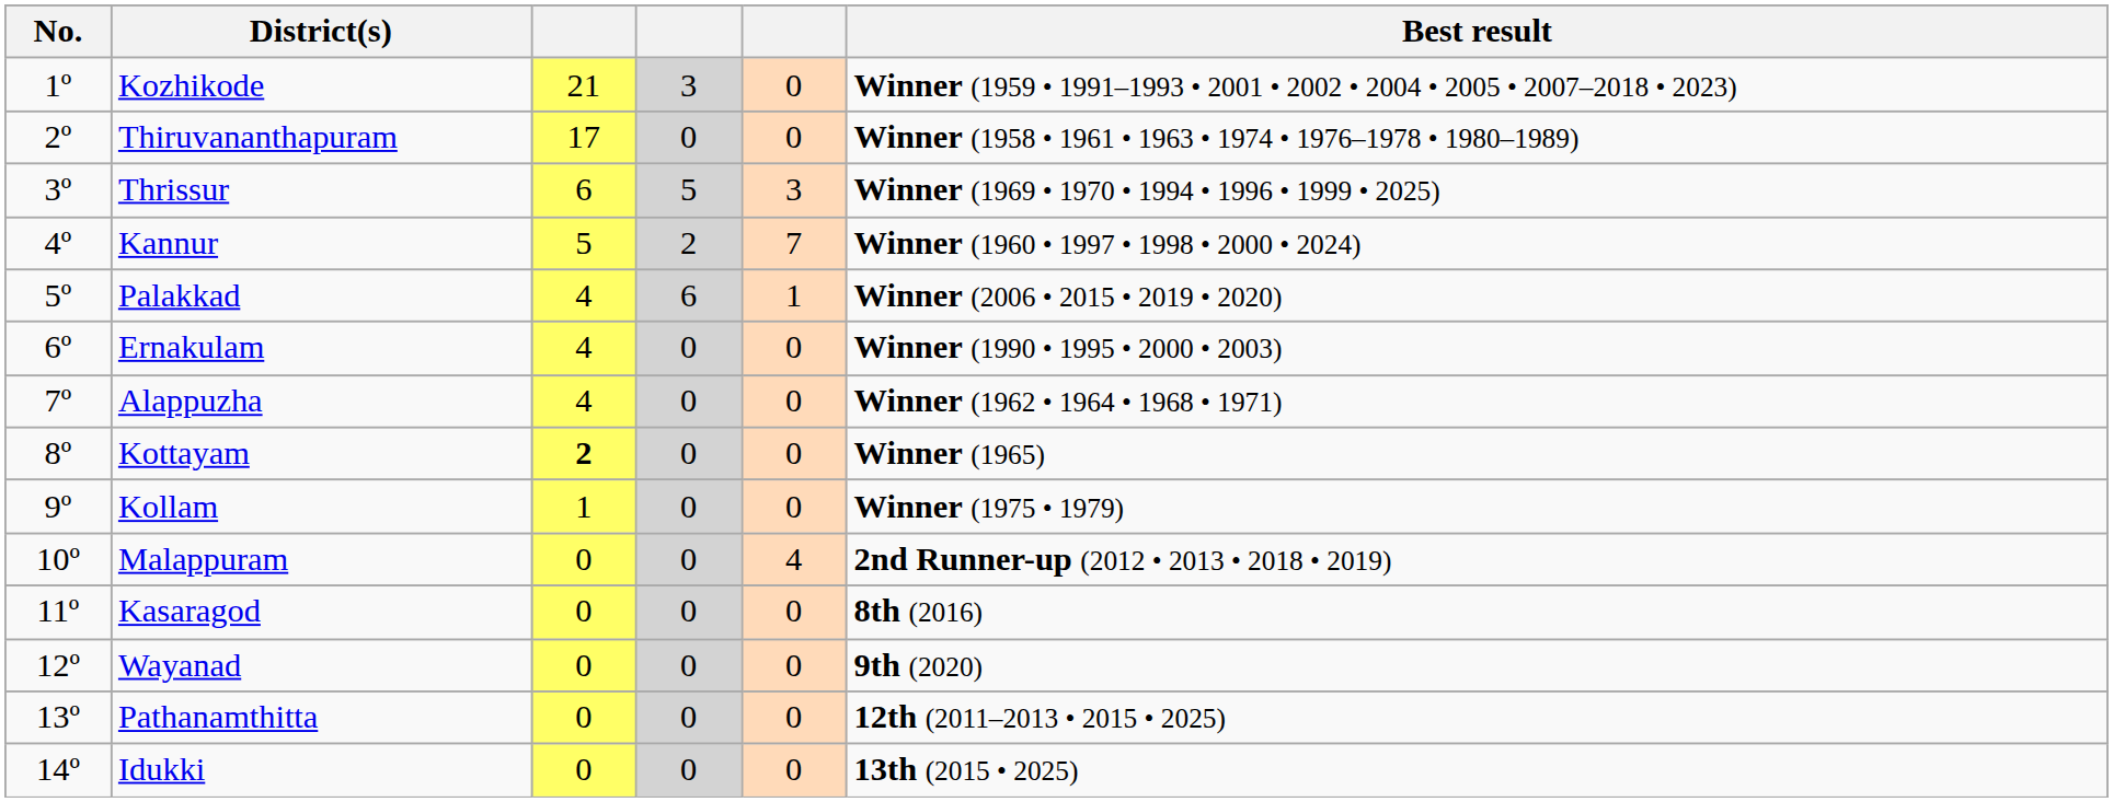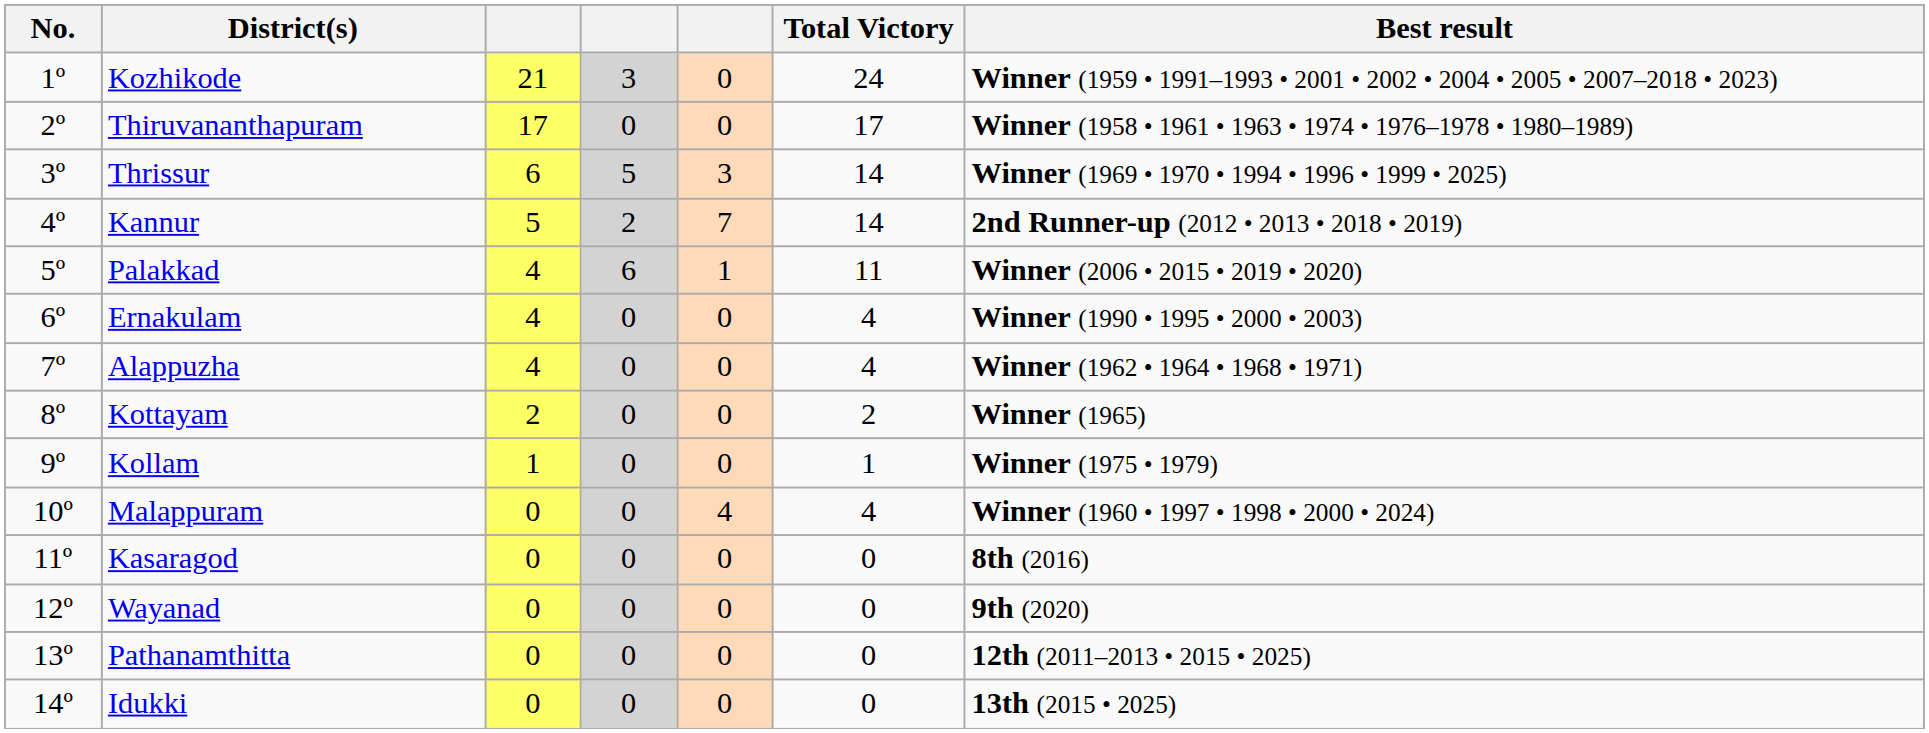+ column: Total Victory | 24 | 17 | 14 | 14 | 11 | 4 | 4 | 2 | 1 | 4 | 0 | 0 | 0 | 0
Kannur | Best result: Winner (1960 • 1997 • 1998 • 2000 • 2024) -> 2nd Runner-up (2012 • 2013 • 2018 • 2019)
Kottayam | column 3: bold -> normal
Malappuram | Best result: 2nd Runner-up (2012 • 2013 • 2018 • 2019) -> Winner (1960 • 1997 • 1998 • 2000 • 2024)
